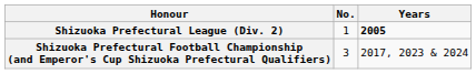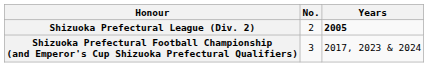Shizuoka Prefectural League (Div. 2) | No.: 1 -> 2
